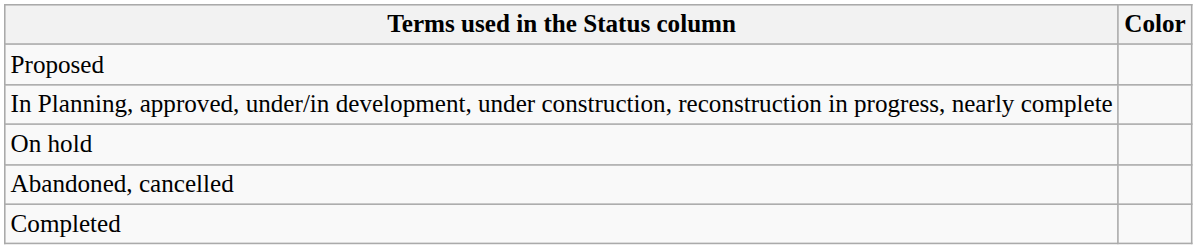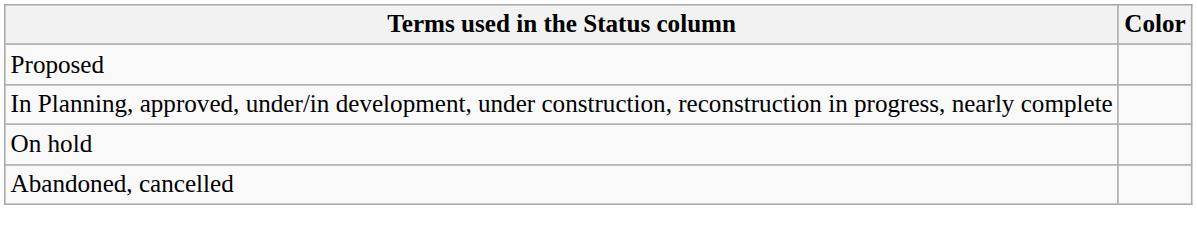- row: Completed
